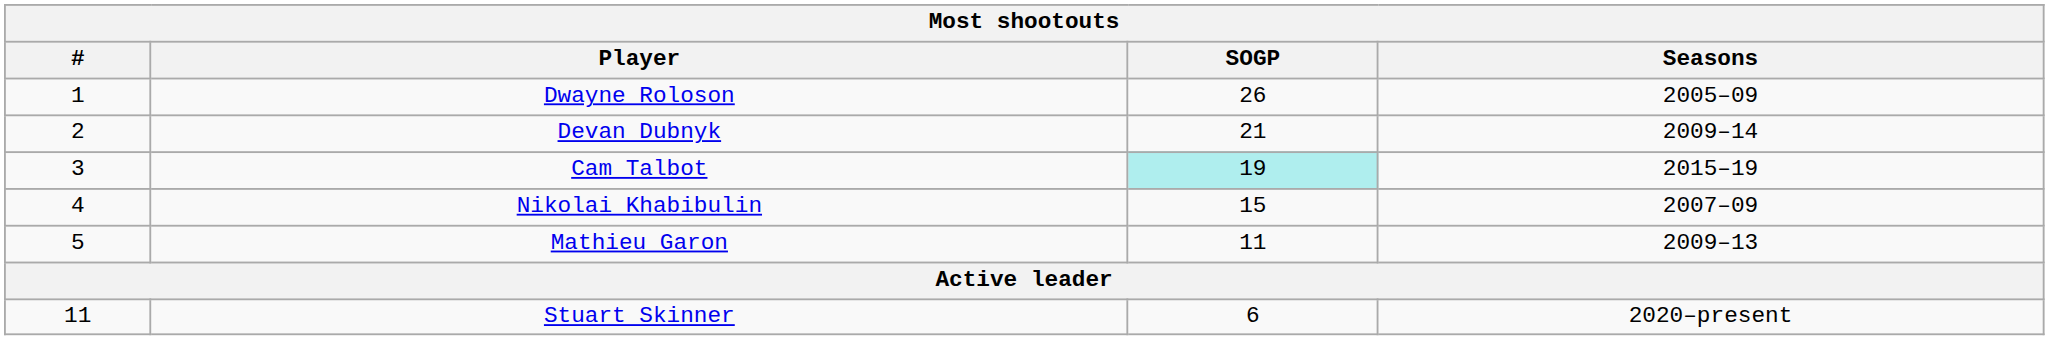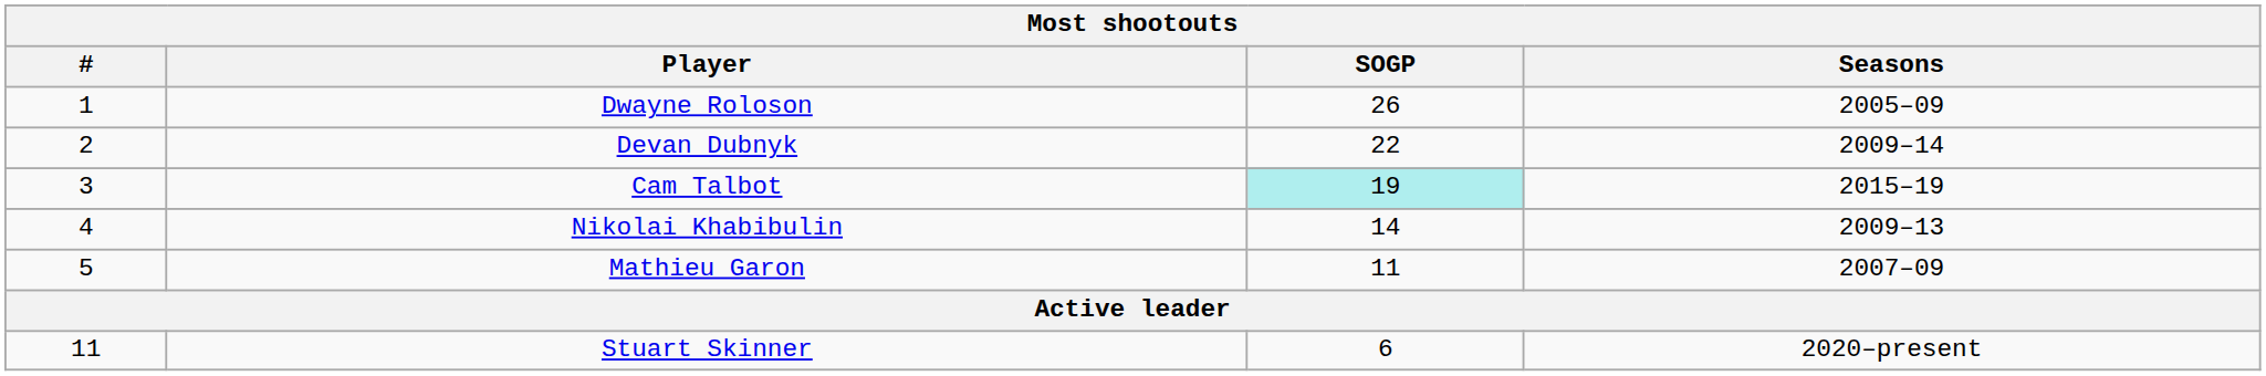Devan Dubnyk | SOGP: 21 -> 22
Nikolai Khabibulin | SOGP: 15 -> 14
Nikolai Khabibulin | Seasons: 2007–09 -> 2009–13
Mathieu Garon | Seasons: 2009–13 -> 2007–09
